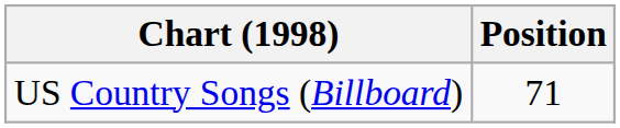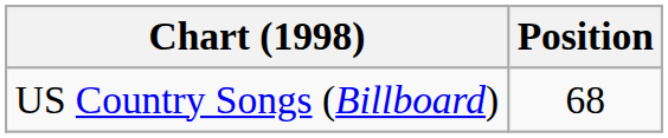US Country Songs (Billboard) | Position: 71 -> 68
